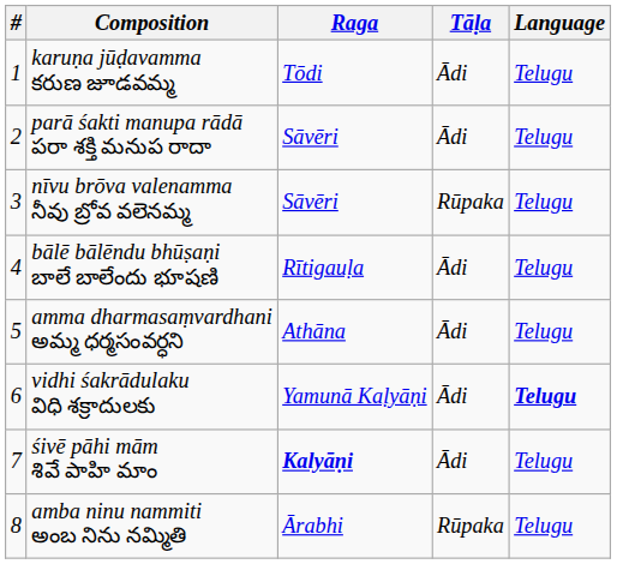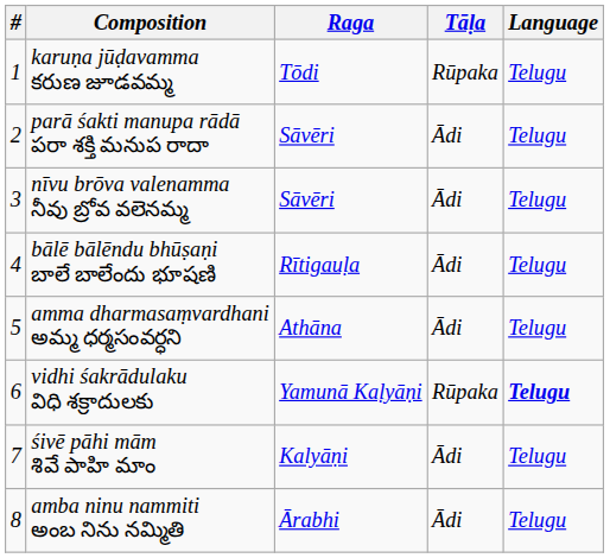karuṇa jūḍavamma కరుణ జూడవమ్మ | Tāḷa: Ādi -> Rūpaka
nīvu brōva valenamma నీవు బ్రోవ వలెనమ్మ | Tāḷa: Rūpaka -> Ādi
vidhi śakrādulaku విధి శక్రాదులకు | Tāḷa: Ādi -> Rūpaka
śivē pāhi mām శివే పాహి మాం | Raga: bold -> normal
amba ninu nammiti అంబ నిను నమ్మితి | Tāḷa: Rūpaka -> Ādi
